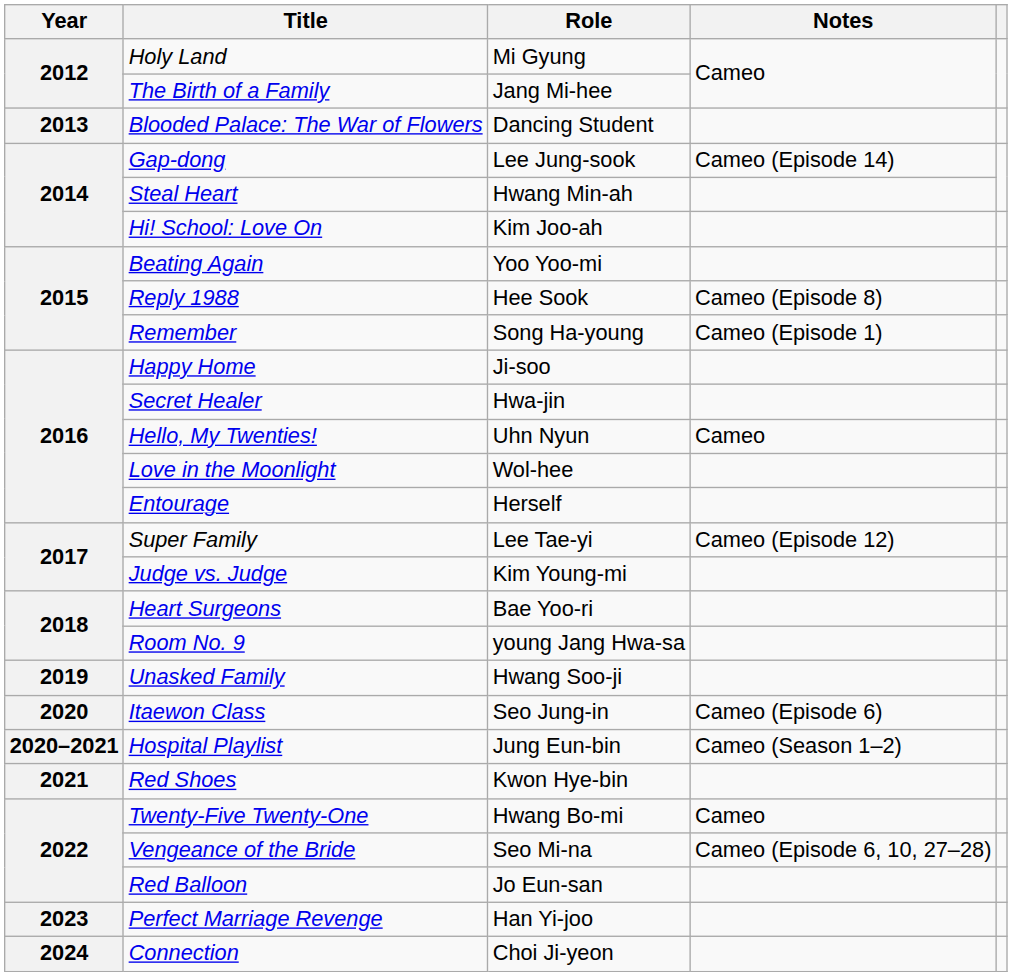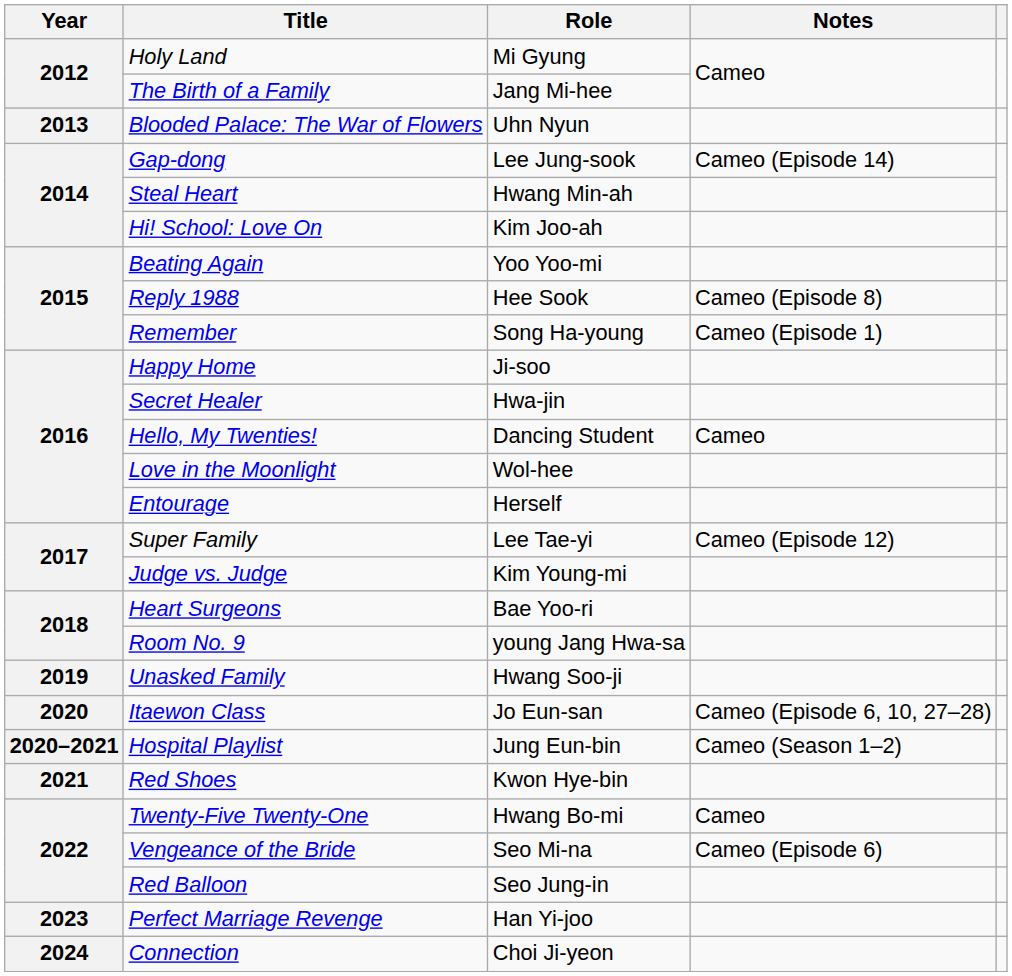Blooded Palace: The War of Flowers | Role: Dancing Student -> Uhn Nyun
Hello, My Twenties! | Role: Uhn Nyun -> Dancing Student
Itaewon Class | Role: Seo Jung-in -> Jo Eun-san
Itaewon Class | Notes: Cameo (Episode 6) -> Cameo (Episode 6, 10, 27–28)
Vengeance of the Bride | Notes: Cameo (Episode 6, 10, 27–28) -> Cameo (Episode 6)
Red Balloon | Role: Jo Eun-san -> Seo Jung-in
